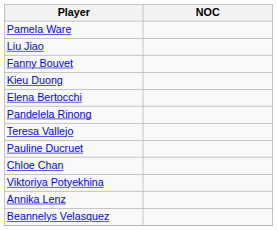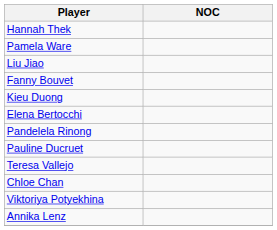+ row: Hannah Thek
rows swapped: Teresa Vallejo <-> Pauline Ducruet
- row: Beannelys Velasquez
